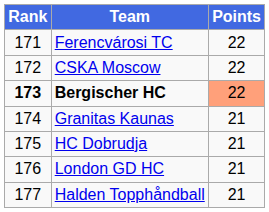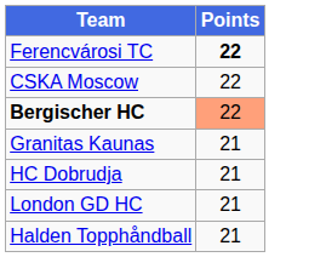- column: Rank | 171 | 172 | 173 | 174 | 175 | 176 | 177
Ferencvárosi TC | Points: normal -> bold
